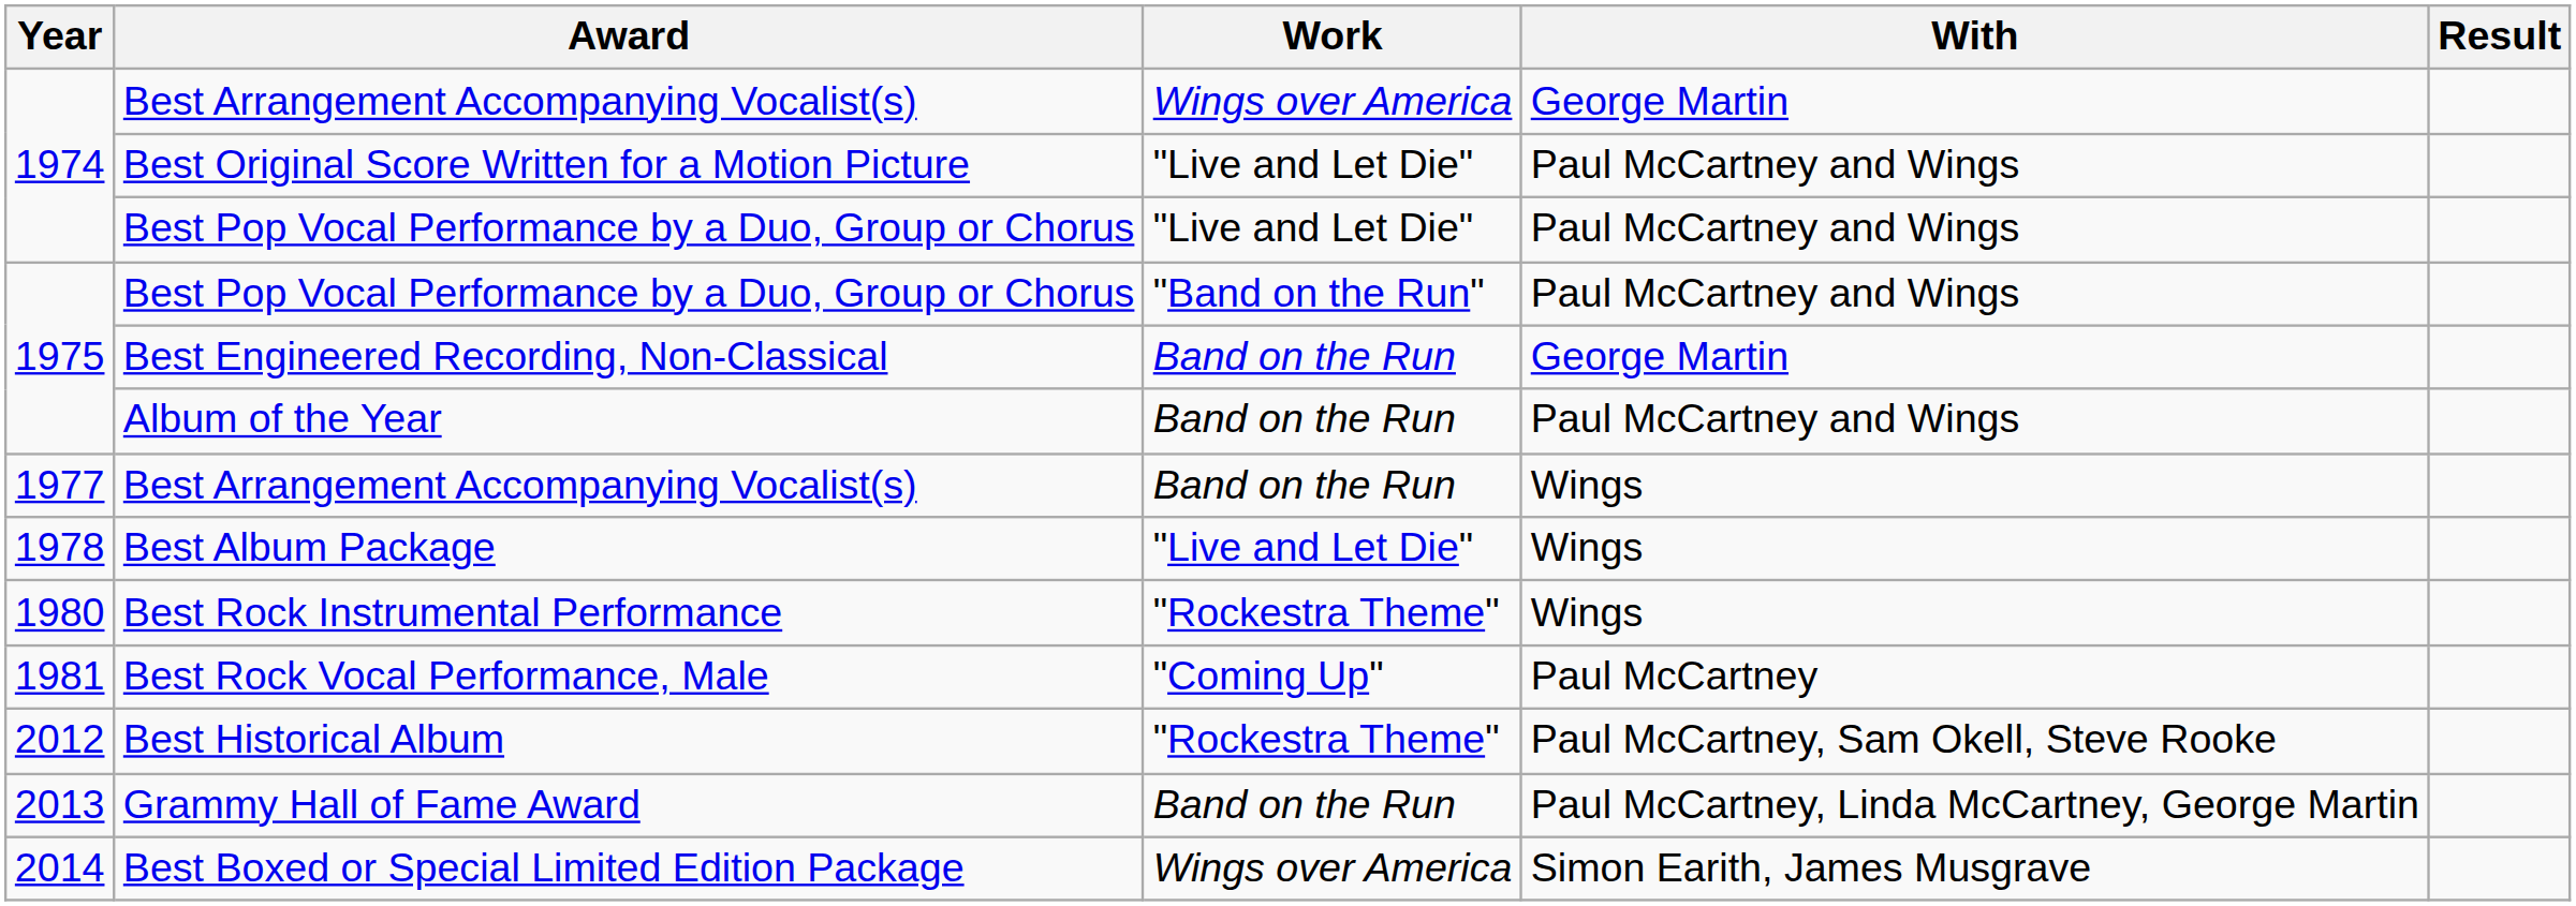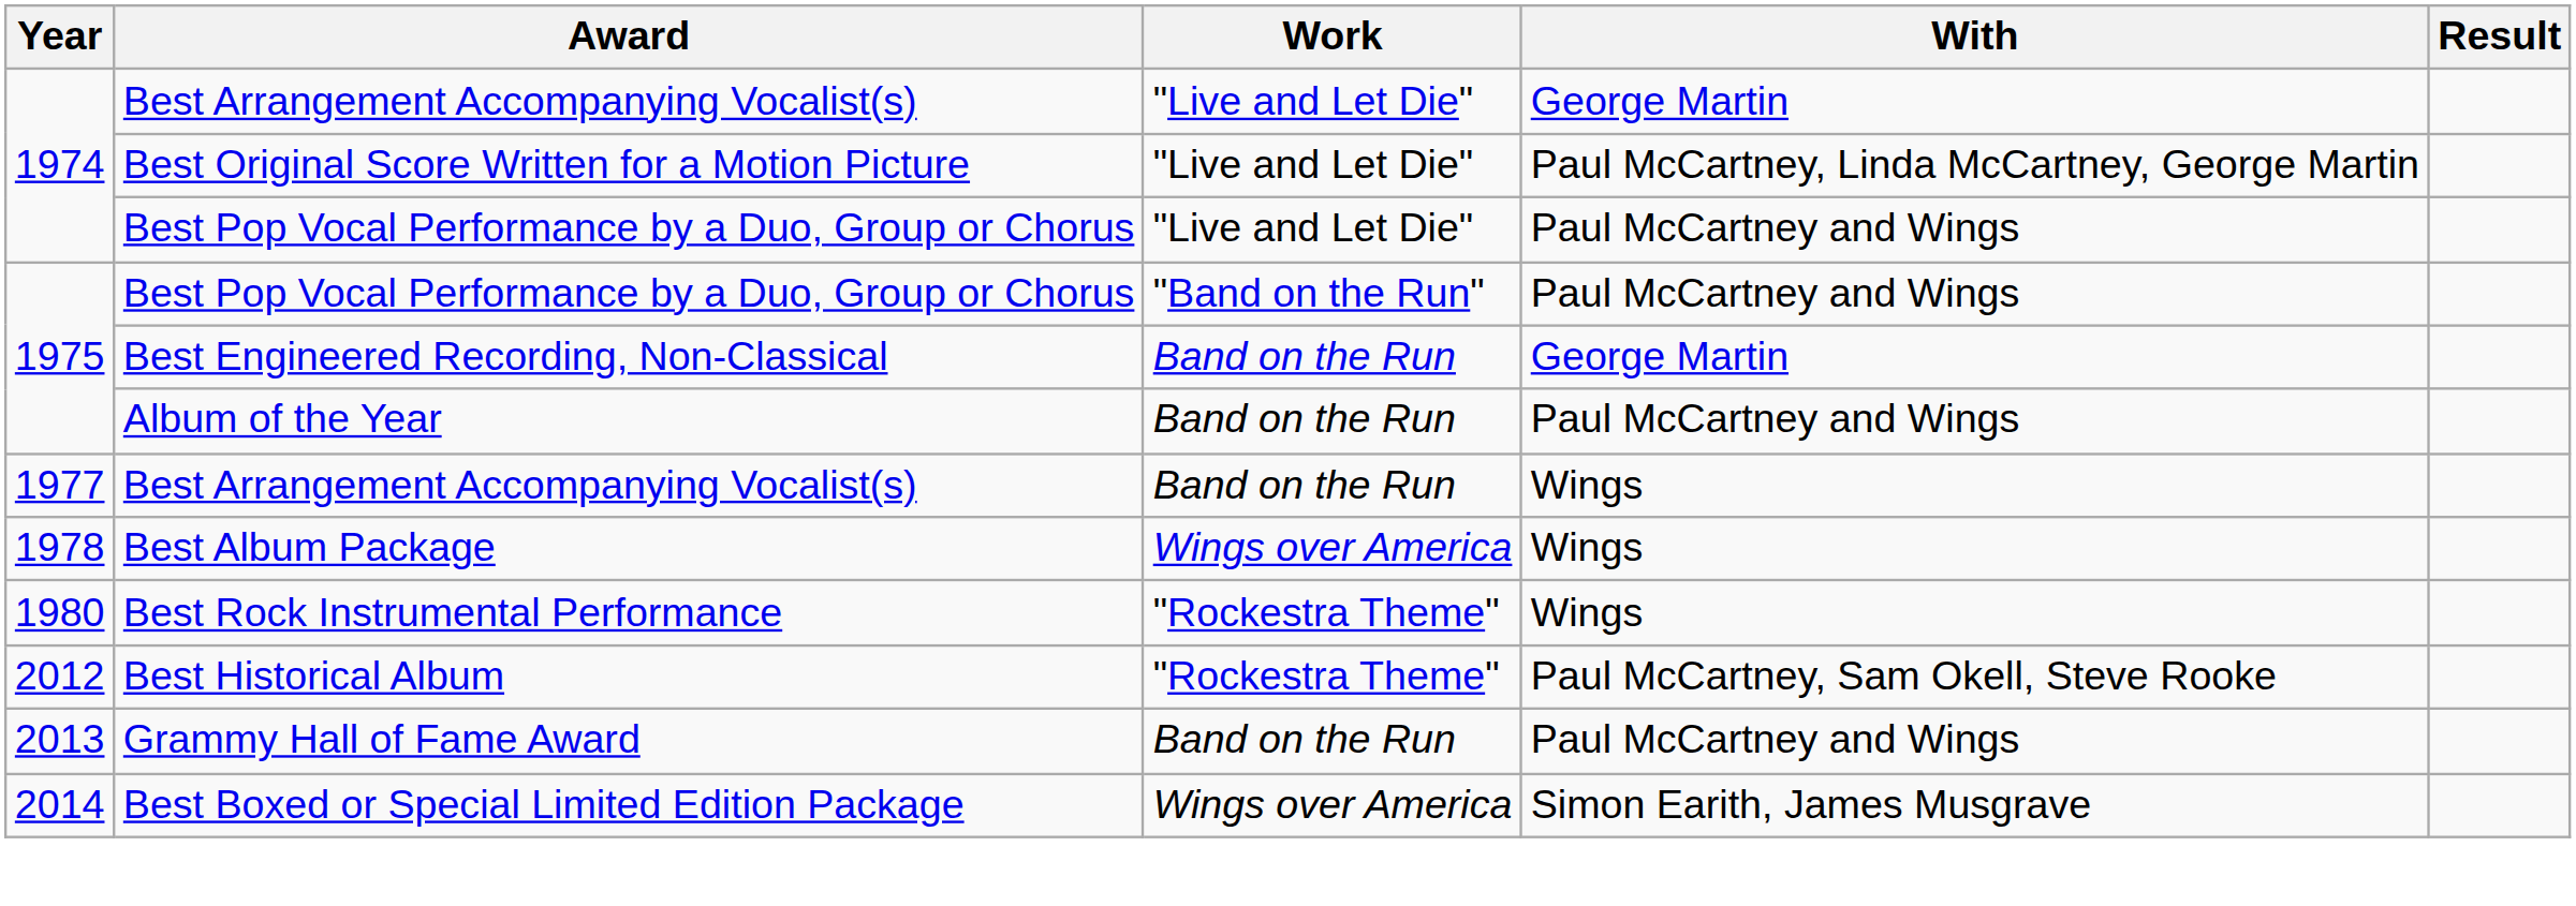1974 / Best Arrangement Accompanying Vocalist(s) | Work: Wings over America -> "Live and Let Die"
Best Original Score Written for a Motion Picture | With: Paul McCartney and Wings -> Paul McCartney, Linda McCartney, George Martin
Best Album Package | Work: "Live and Let Die" -> Wings over America
- row: 1981 | Best Rock Vocal Performance, Male | "Coming Up" | Paul McCartney
Grammy Hall of Fame Award | With: Paul McCartney, Linda McCartney, George Martin -> Paul McCartney and Wings
